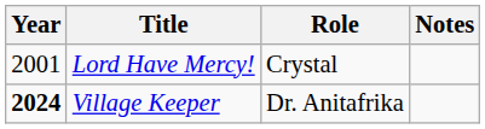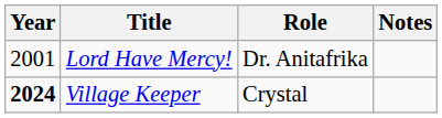Lord Have Mercy! | Role: Crystal -> Dr. Anitafrika
Village Keeper | Role: Dr. Anitafrika -> Crystal
